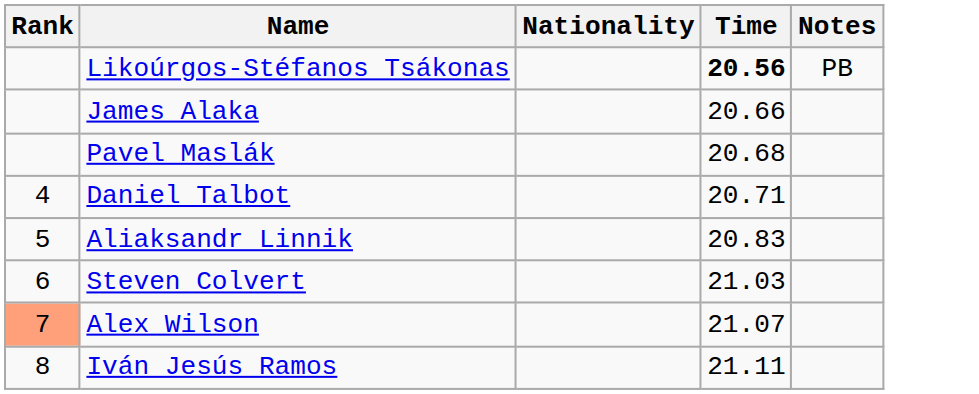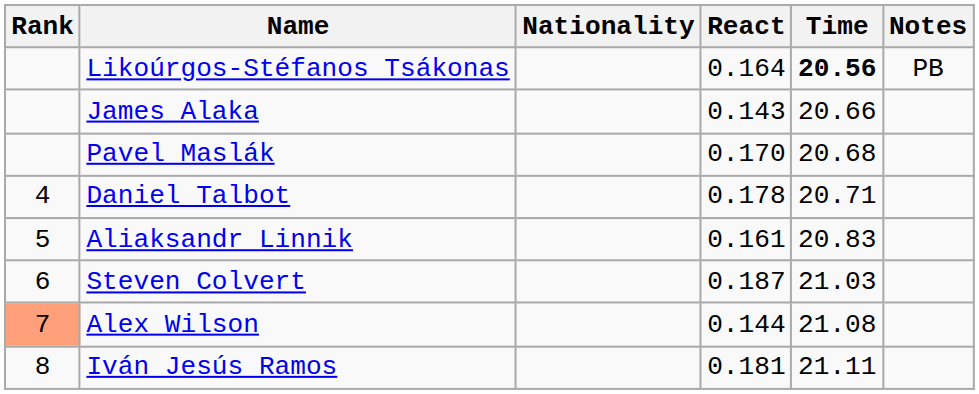+ column: React | 0.164 | 0.143 | 0.170 | 0.178 | 0.161 | 0.187 | 0.144 | 0.181
Alex Wilson | Time: 21.07 -> 21.08
